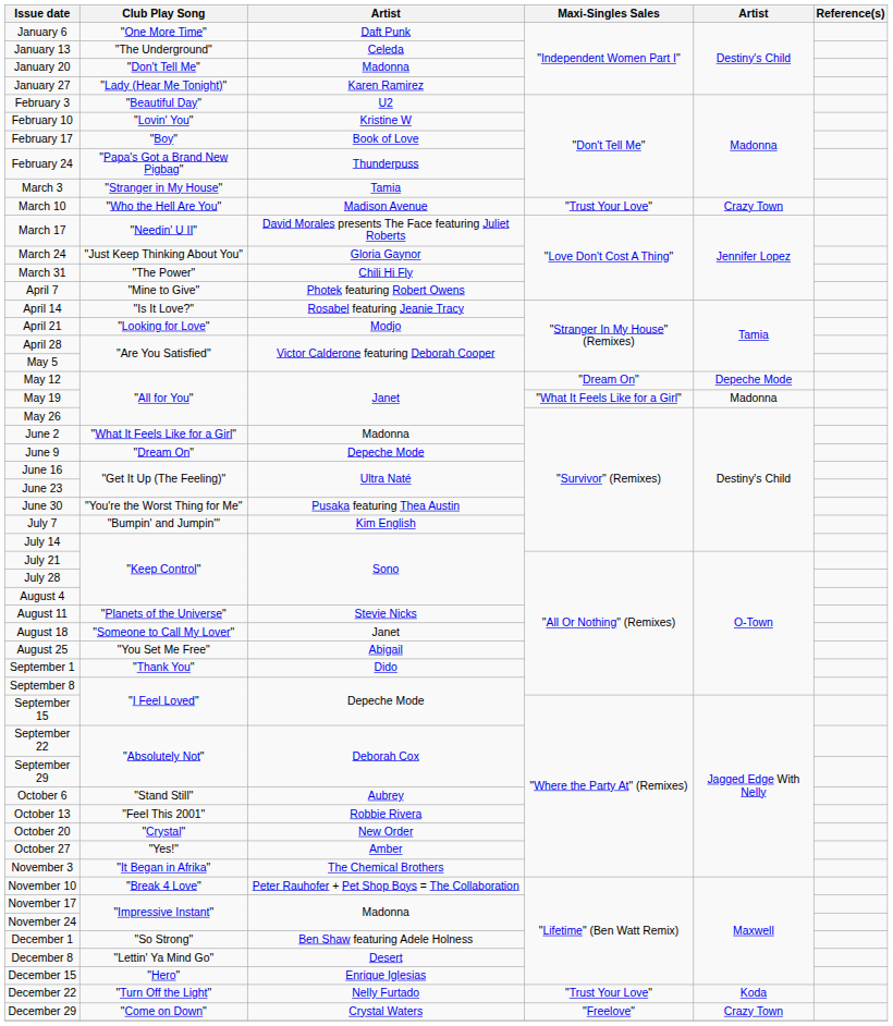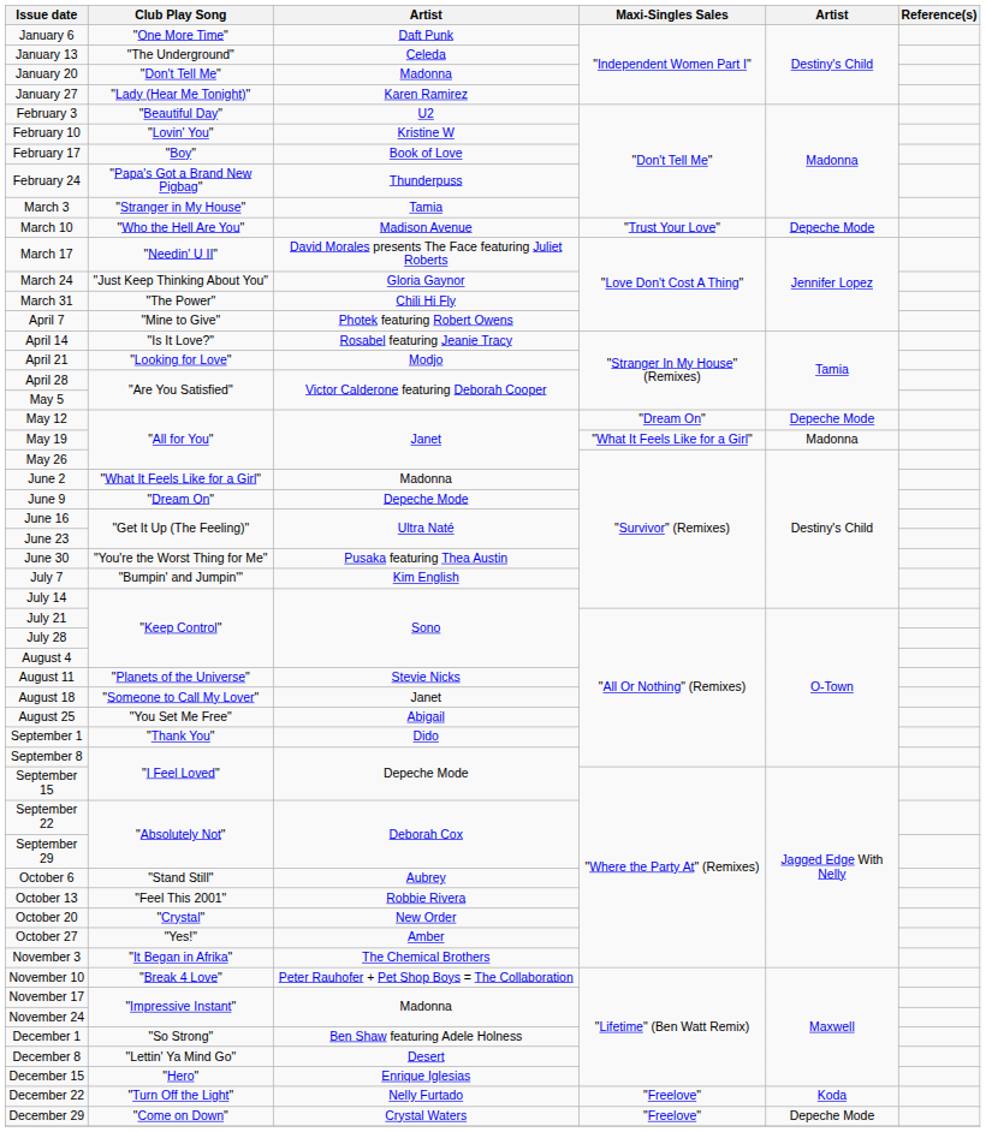March 10 | column 5: Crazy Town -> Depeche Mode
December 22 | Maxi-Singles Sales: "Trust Your Love" -> "Freelove"
December 29 | column 5: Crazy Town -> Depeche Mode
